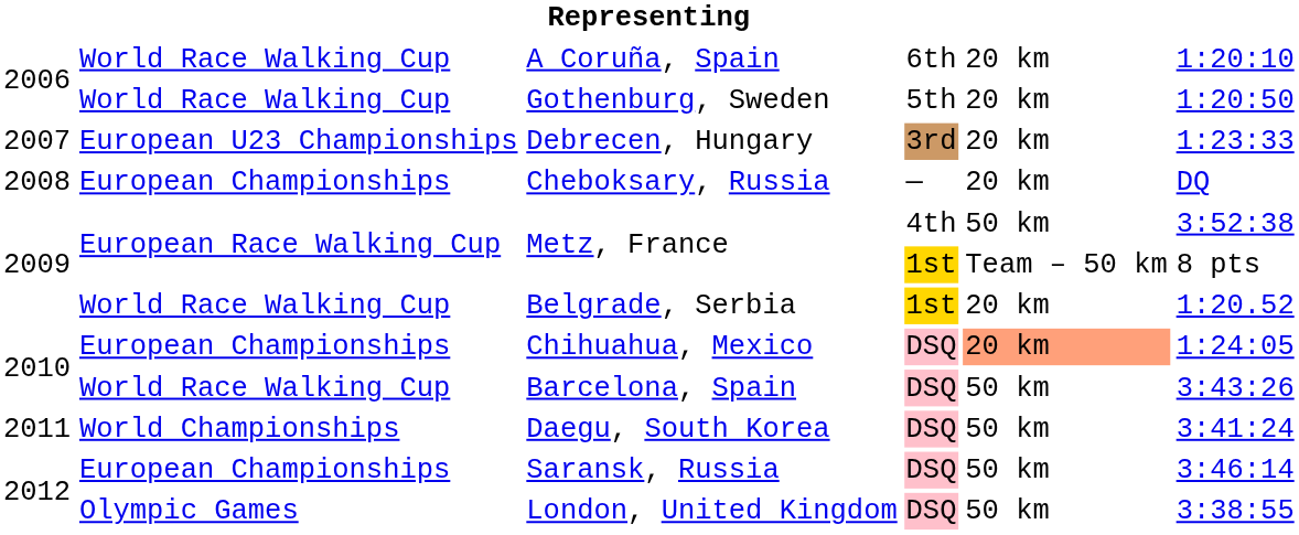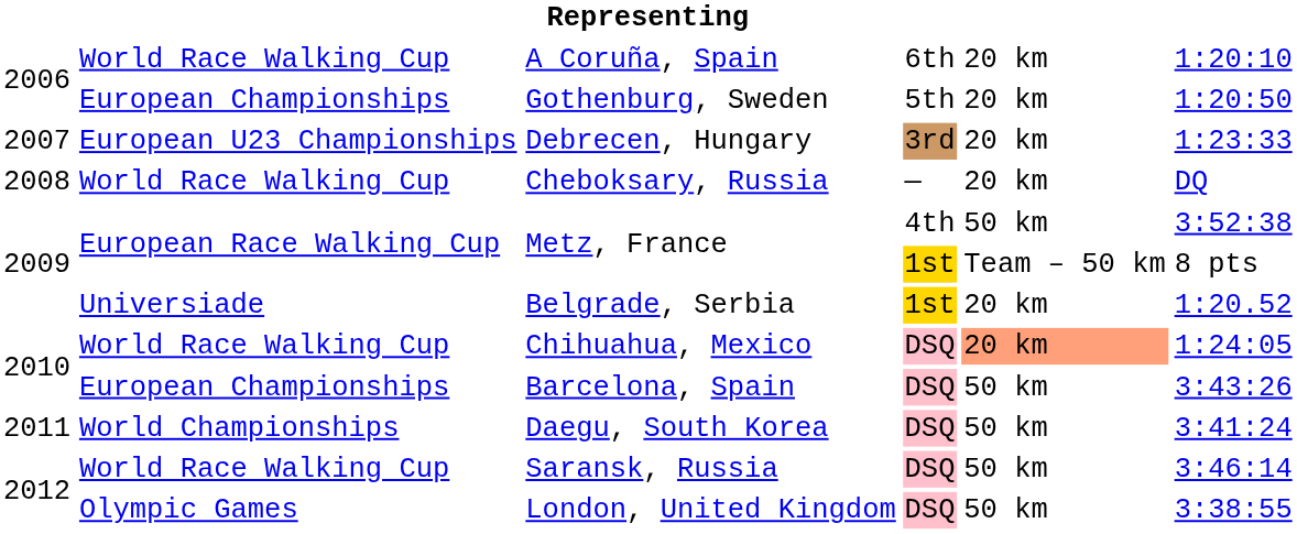Gothenburg, Sweden | column 2: World Race Walking Cup -> European Championships
Cheboksary, Russia | column 2: European Championships -> World Race Walking Cup
Belgrade, Serbia | column 2: World Race Walking Cup -> Universiade
Chihuahua, Mexico | column 2: European Championships -> World Race Walking Cup
Barcelona, Spain | column 2: World Race Walking Cup -> European Championships
Saransk, Russia | column 2: European Championships -> World Race Walking Cup
